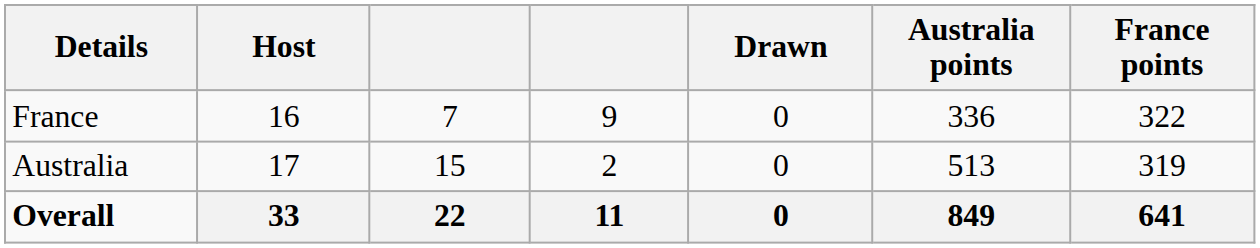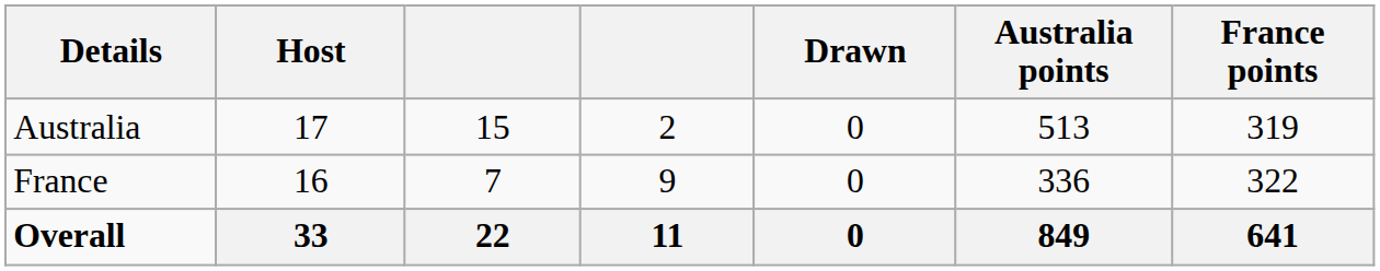rows swapped: Australia <-> France
